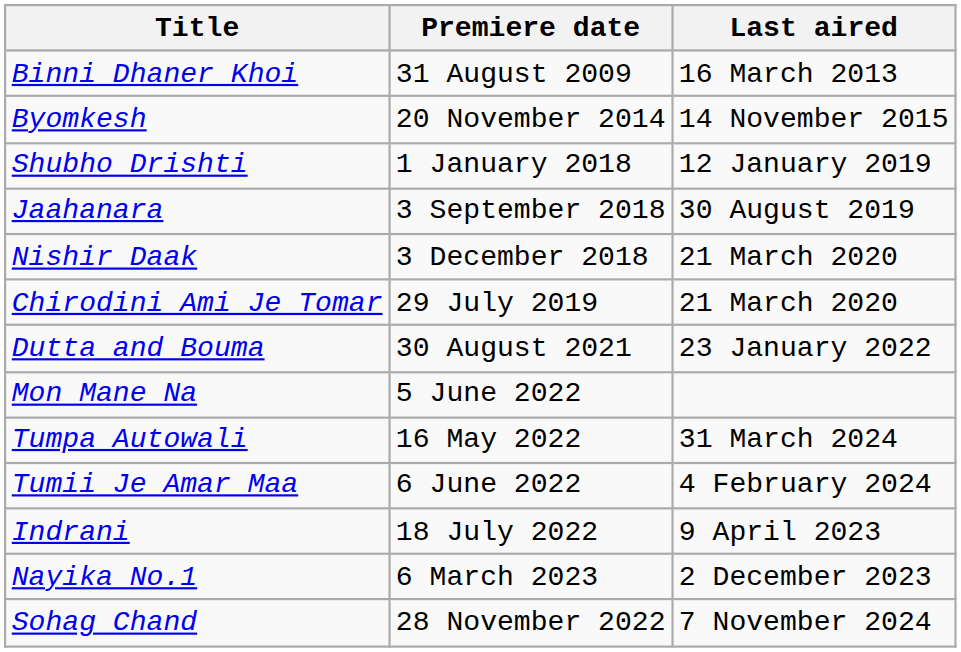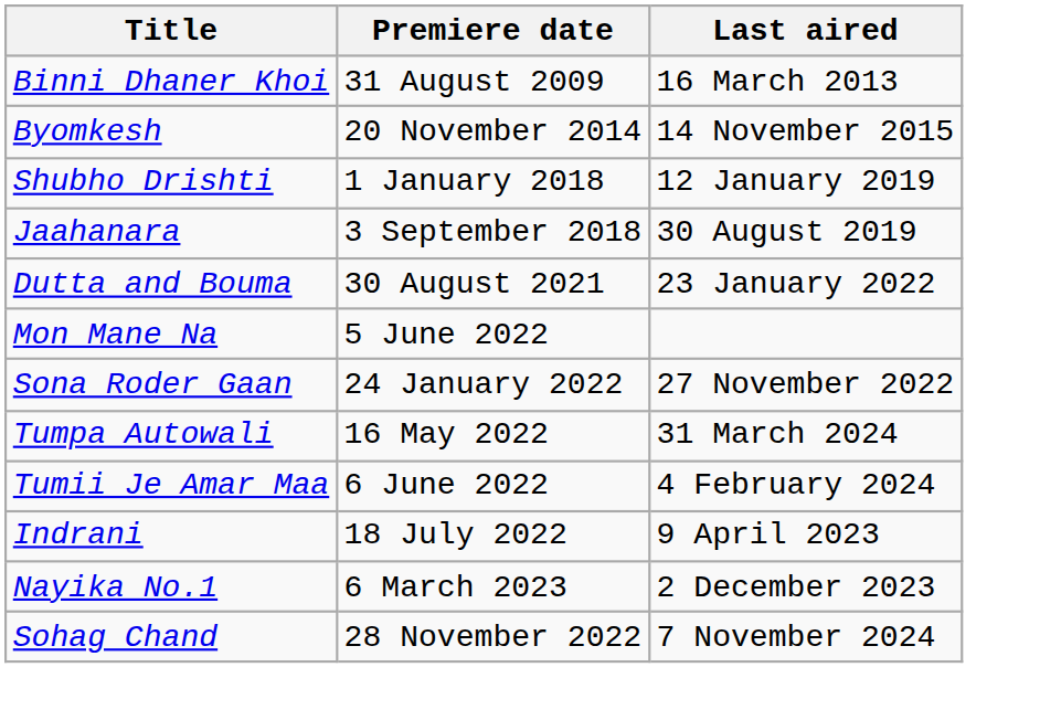- row: Nishir Daak | 3 December 2018 | 21 March 2020
- row: Chirodini Ami Je Tomar | 29 July 2019 | 21 March 2020
+ row: Sona Roder Gaan | 24 January 2022 | 27 November 2022
